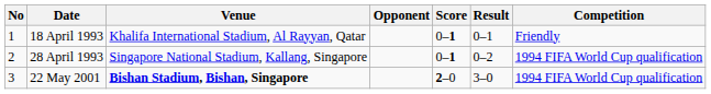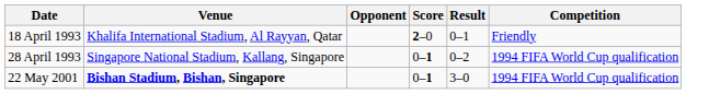- column: No | 1 | 2 | 3
18 April 1993 | Score: 0–1 -> 2–0
22 May 2001 | Score: 2–0 -> 0–1
